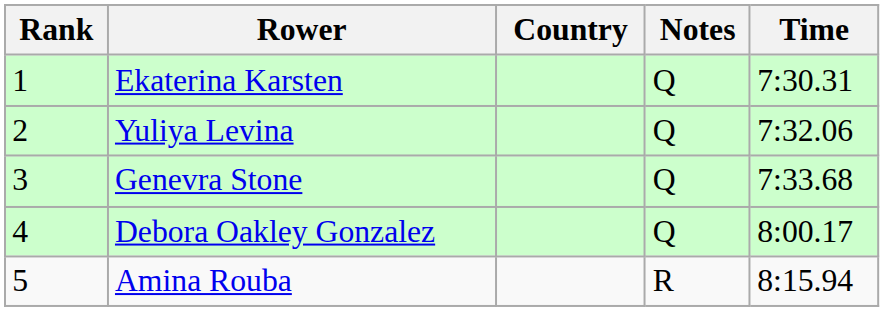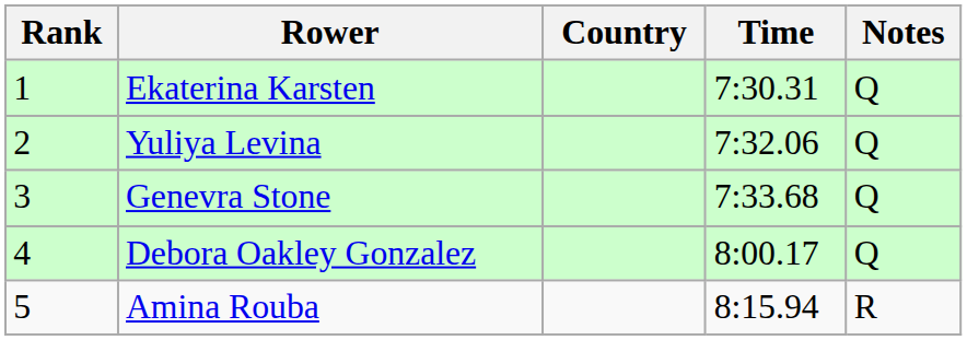columns swapped: Time <-> Notes
